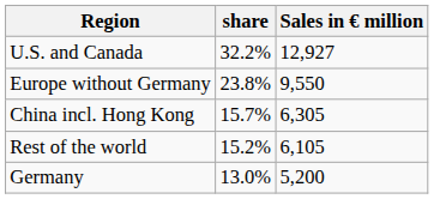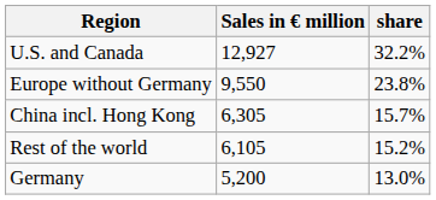columns swapped: Sales in € million <-> share
